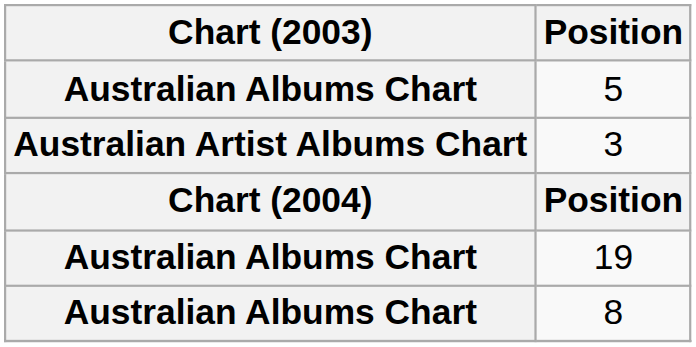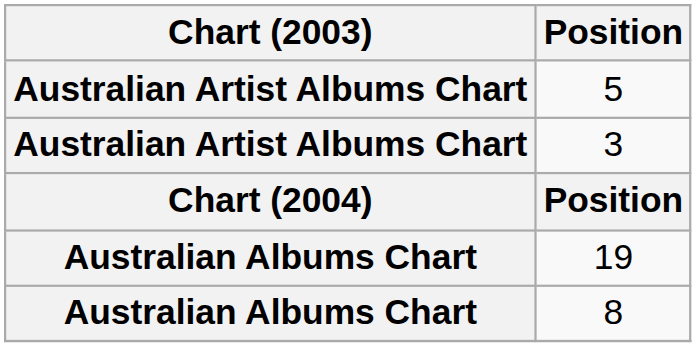5 | Chart (2003): Australian Albums Chart -> Australian Artist Albums Chart
